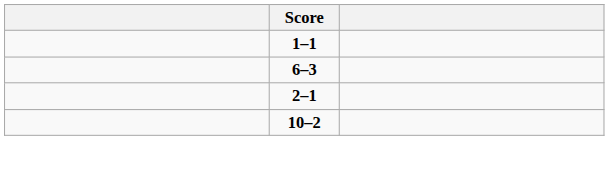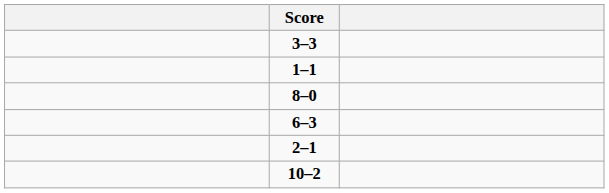+ row: 3–3
+ row: 8–0
